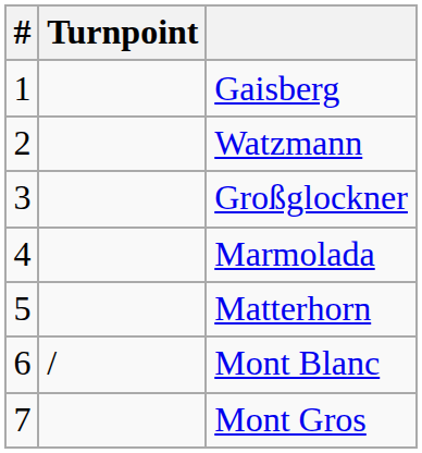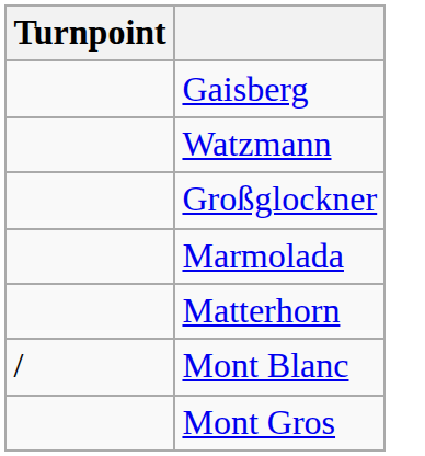- column: # | 1 | 2 | 3 | 4 | 5 | 6 | 7
